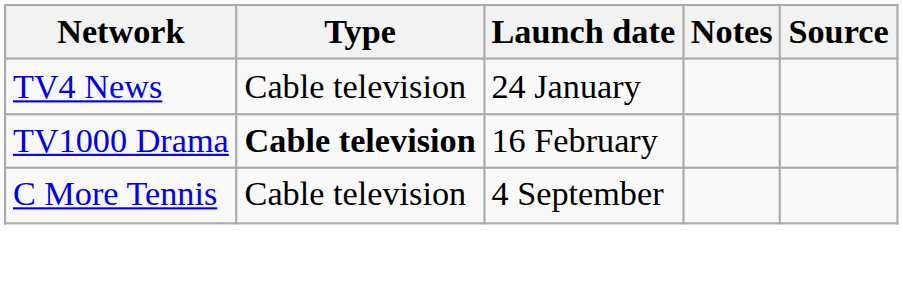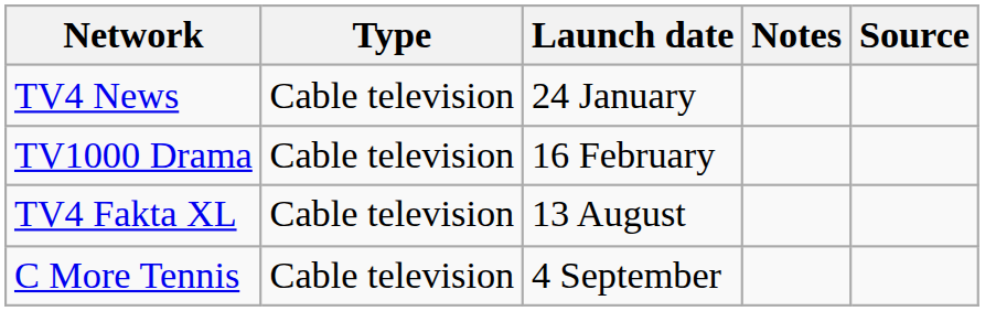TV1000 Drama | Type: bold -> normal
+ row: TV4 Fakta XL | Cable television | 13 August
